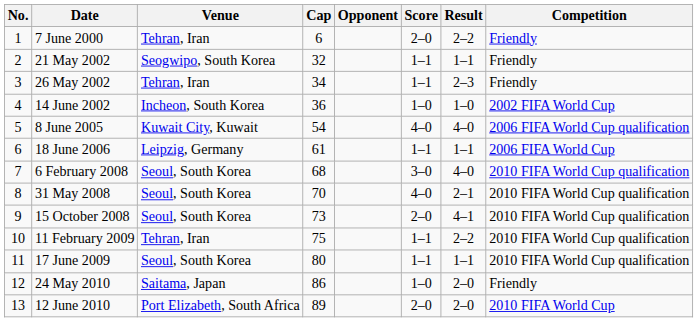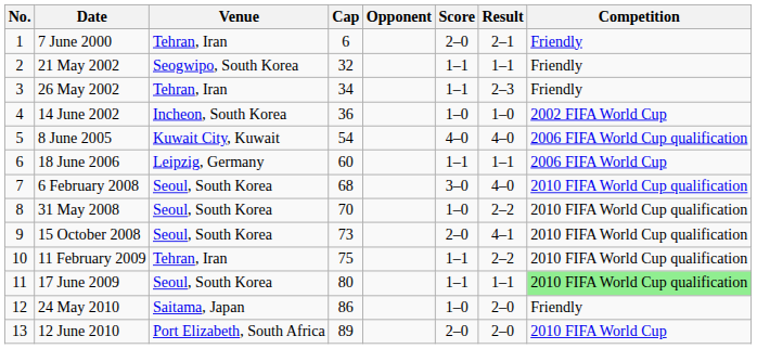7 June 2000 | Result: 2–2 -> 2–1
18 June 2006 | Cap: 61 -> 60
31 May 2008 | Score: 4–0 -> 1–0
31 May 2008 | Result: 2–1 -> 2–2
17 June 2009 | Competition: no background -> lightgreen background
